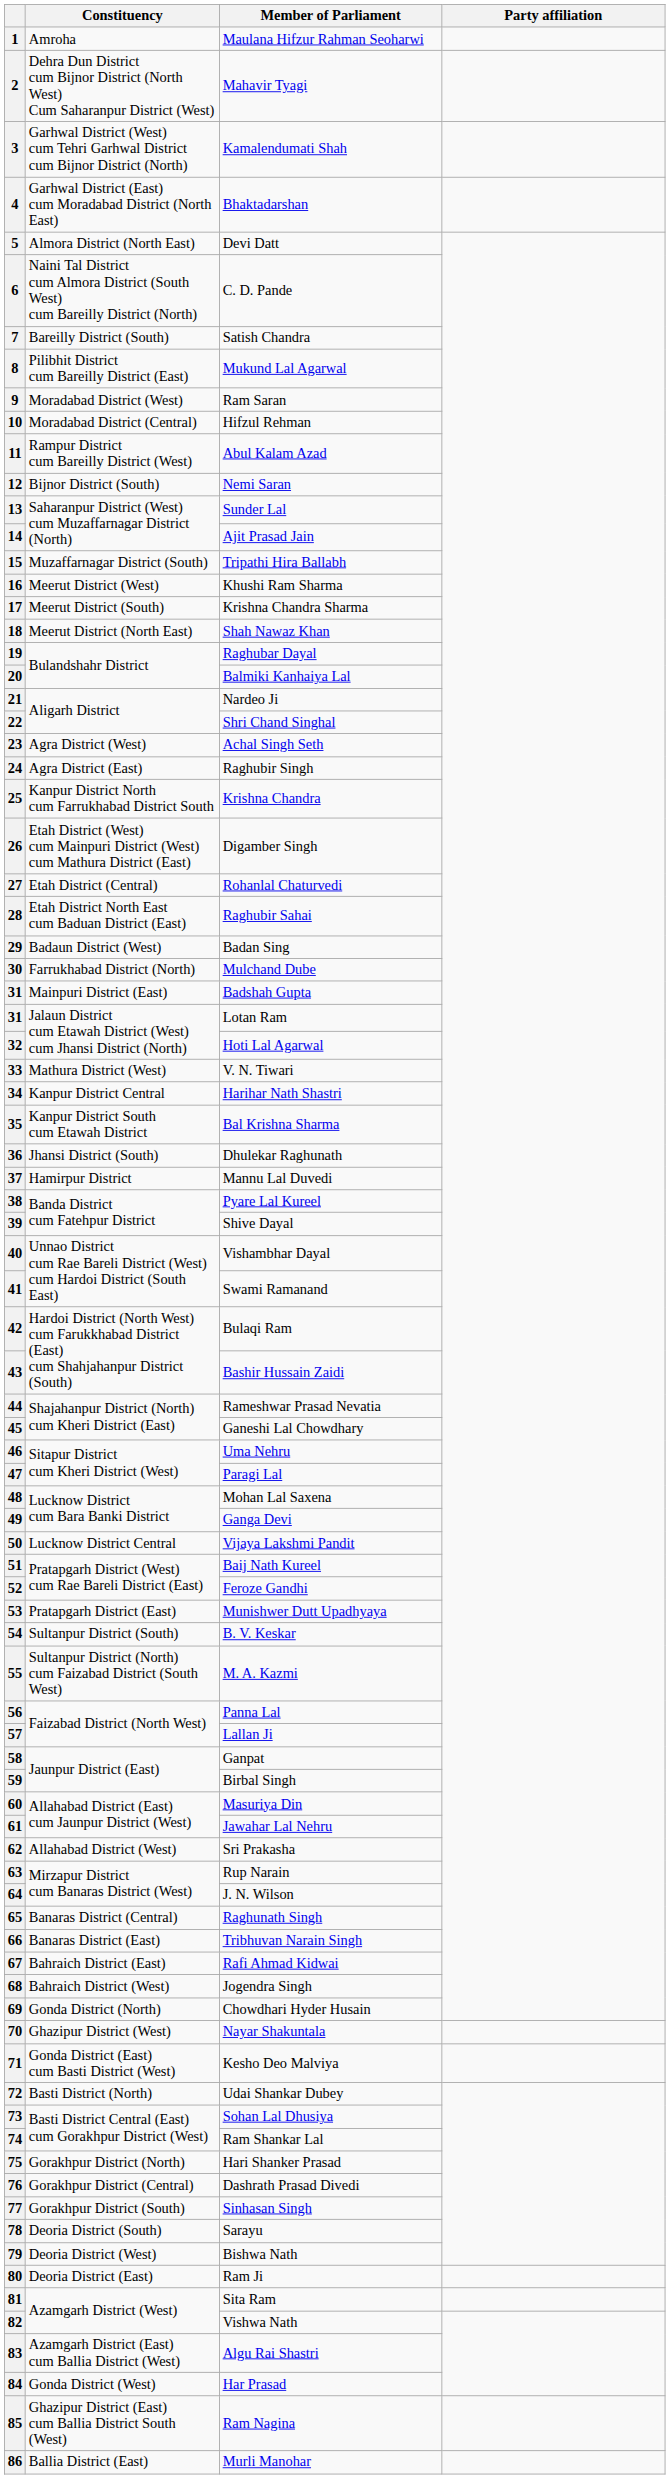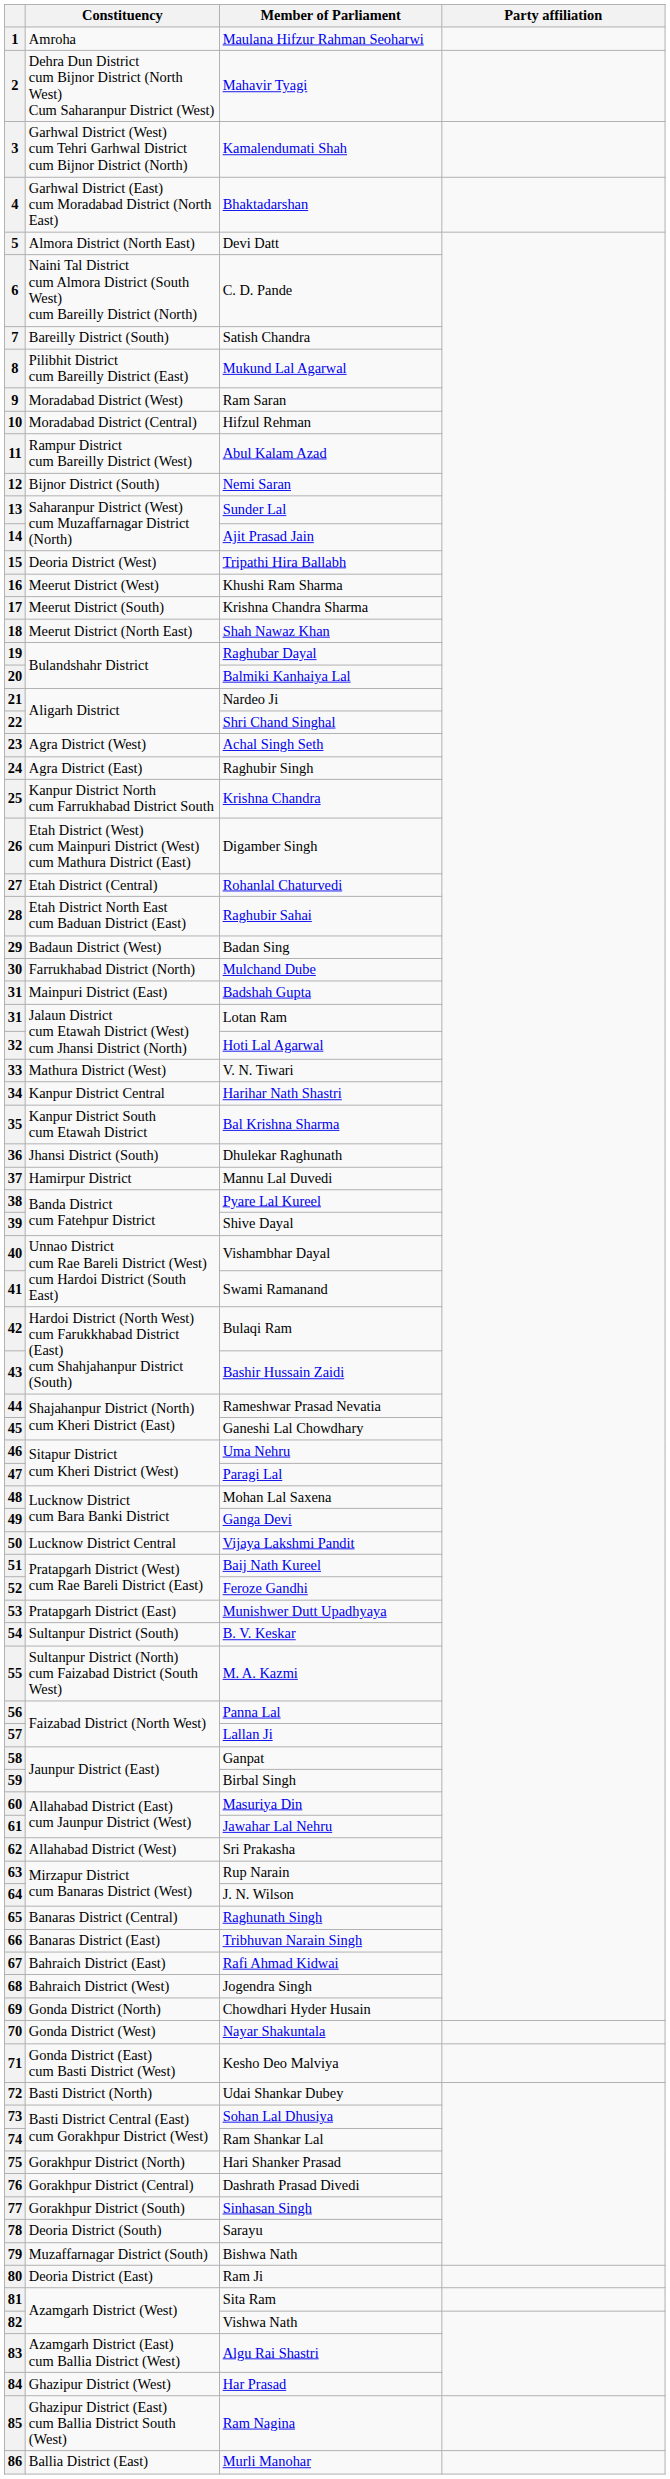15 | Constituency: Muzaffarnagar District (South) -> Deoria District (West)
70 | Constituency: Ghazipur District (West) -> Gonda District (West)
79 | Constituency: Deoria District (West) -> Muzaffarnagar District (South)
84 | Constituency: Gonda District (West) -> Ghazipur District (West)
